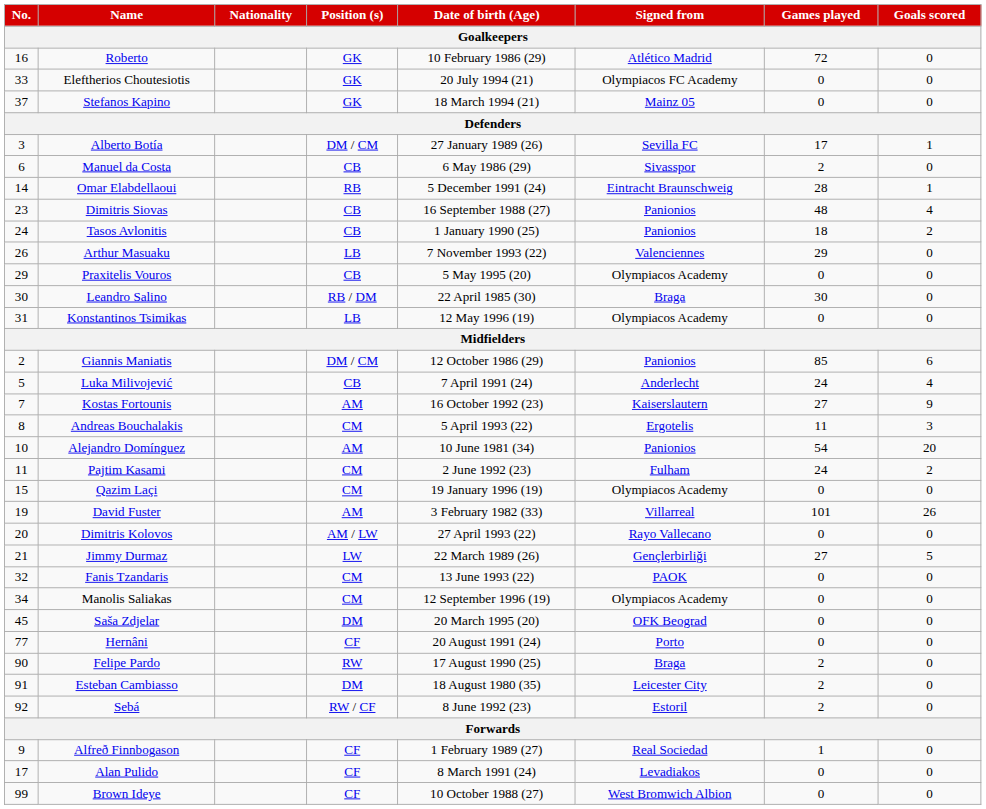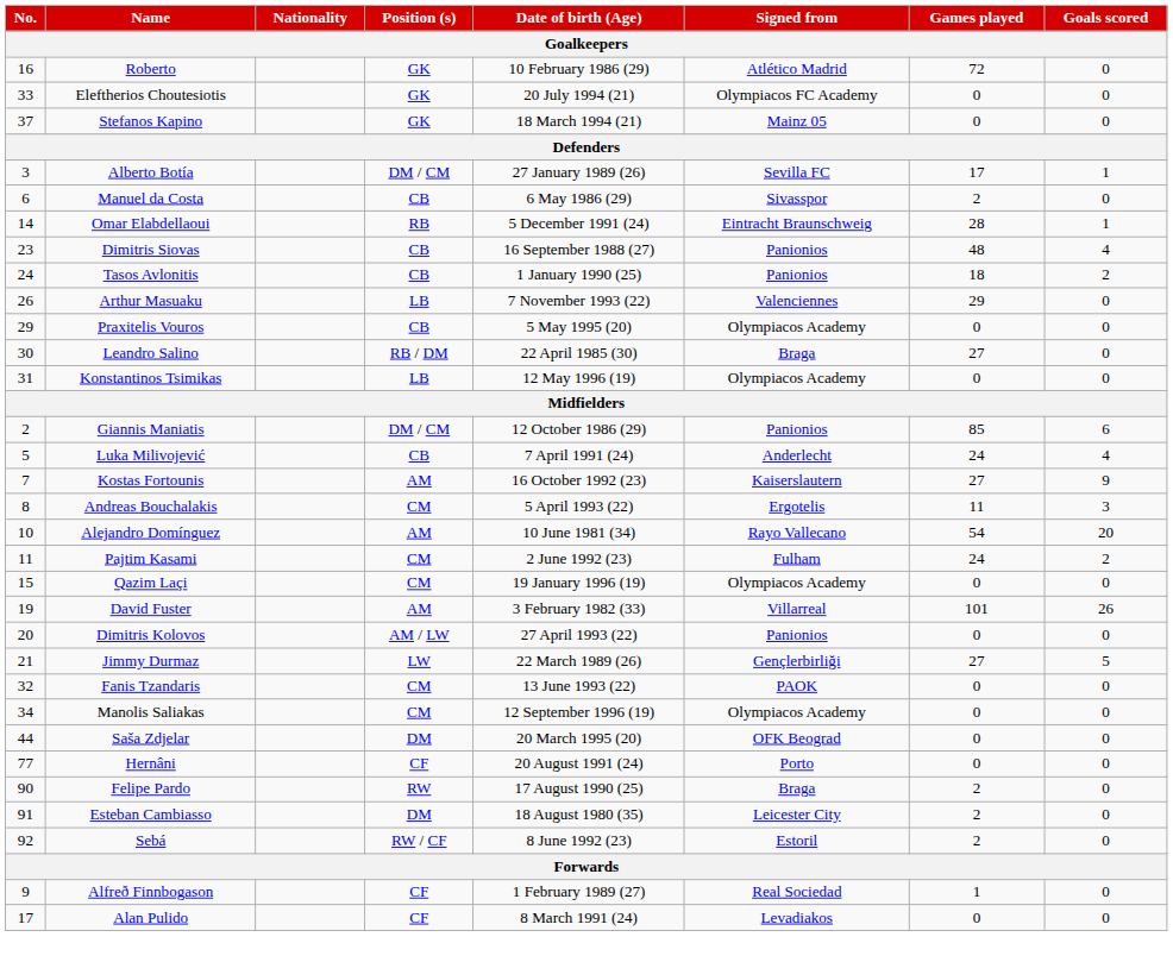Leandro Salino | Games played: 30 -> 27
Alejandro Domínguez | Signed from: Panionios -> Rayo Vallecano
Dimitris Kolovos | Signed from: Rayo Vallecano -> Panionios
Saša Zdjelar | No.: 45 -> 44
- row: 99 | Brown Ideye | CF | 10 October 1988 (27) | West Bromwich Albion | 0 | 0
